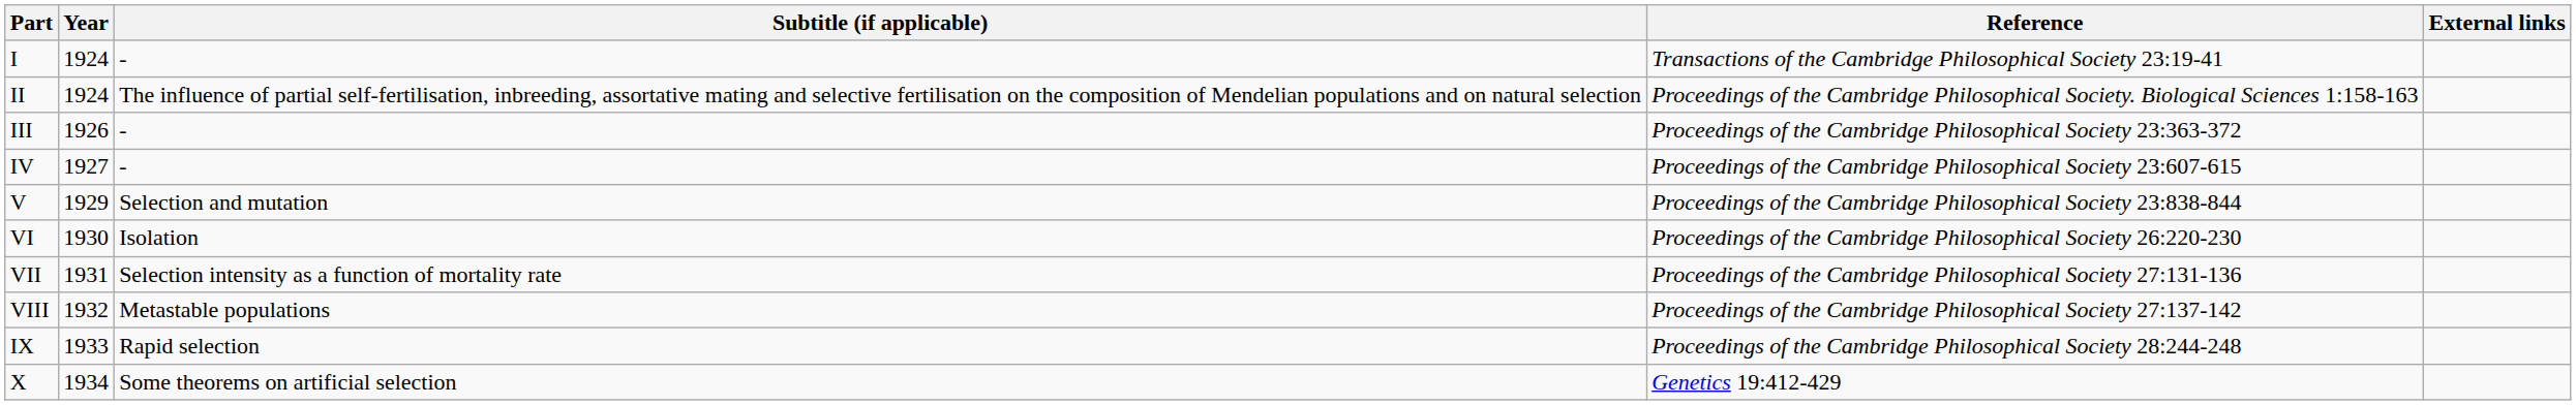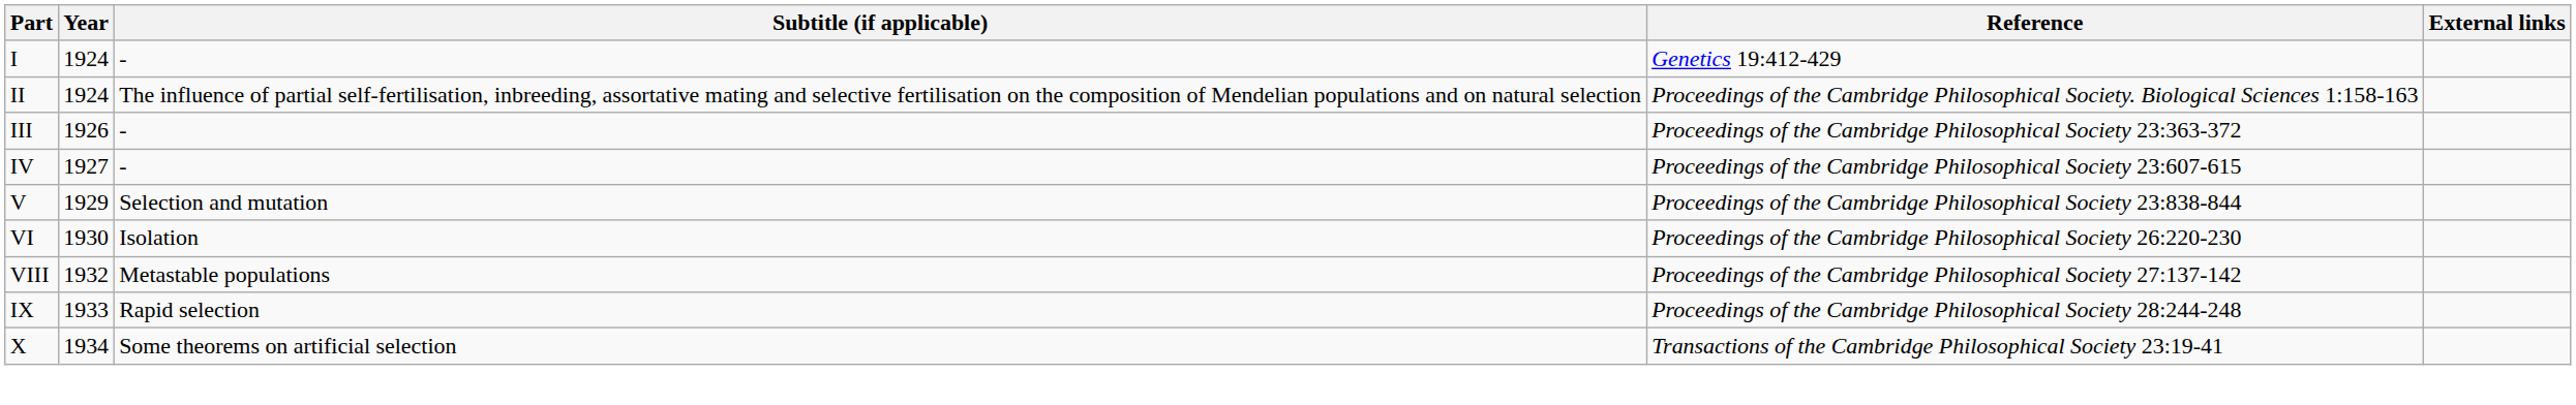I | Reference: Transactions of the Cambridge Philosophical Society 23:19-41 -> Genetics 19:412-429
- row: VII | 1931 | Selection intensity as a function of mortality rate | Proceedings of the Cambridge Philosophical Society 27:131-136
X | Reference: Genetics 19:412-429 -> Transactions of the Cambridge Philosophical Society 23:19-41
